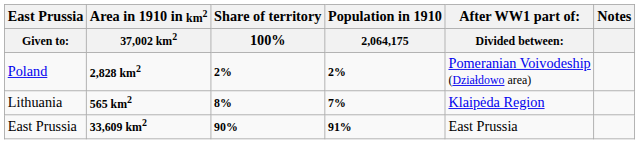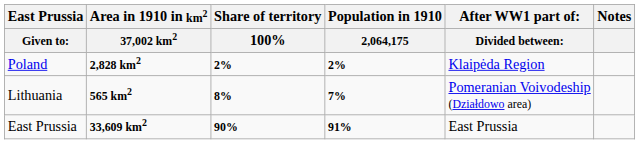Poland | column 5: Pomeranian Voivodeship (Działdowo area) -> Klaipėda Region
Lithuania | column 5: Klaipėda Region -> Pomeranian Voivodeship (Działdowo area)
